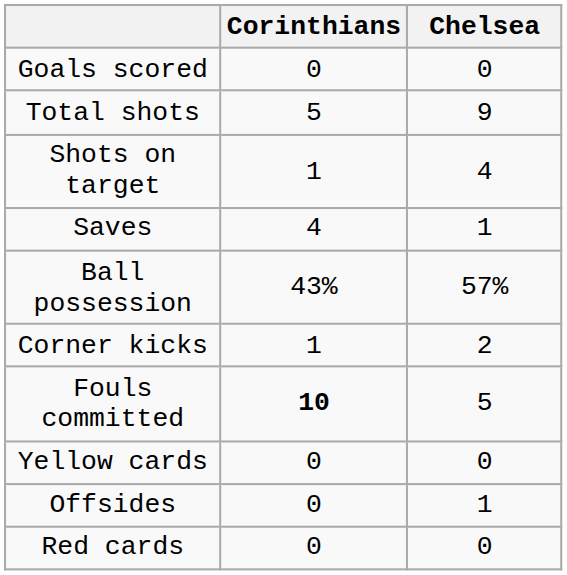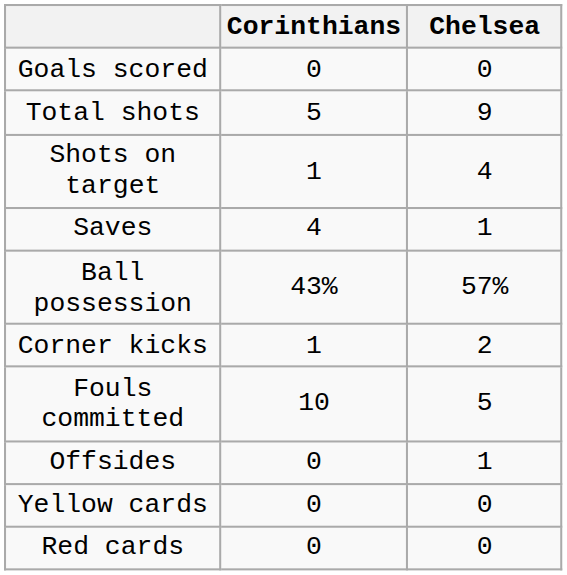Fouls committed | Corinthians: bold -> normal
rows swapped: Offsides <-> Yellow cards
